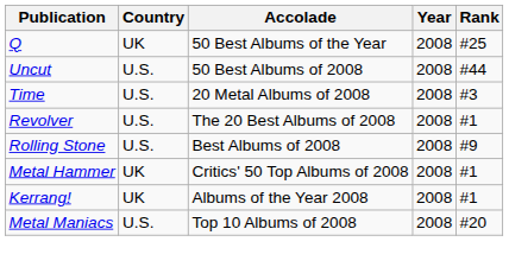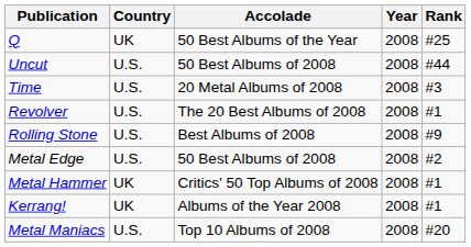+ row: Metal Edge | U.S. | 50 Best Albums of 2008 | 2008 | #2
